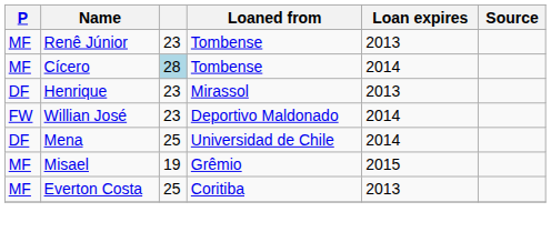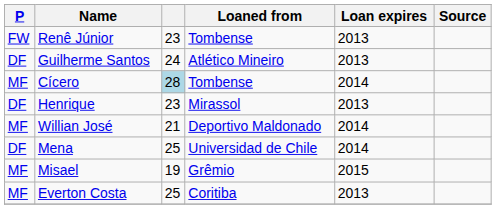Renê Júnior | P: MF -> FW
+ row: DF | Guilherme Santos | 24 | Atlético Mineiro | 2013
Willian José | P: FW -> MF
Willian José | column 3: 23 -> 21
